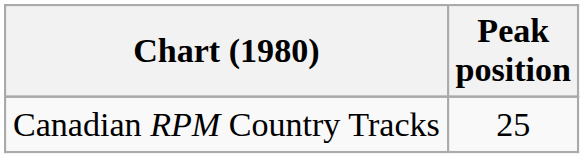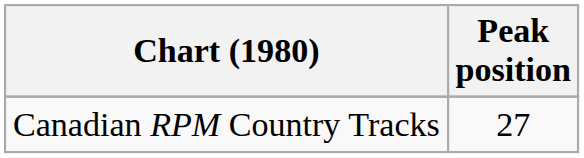Canadian RPM Country Tracks | Peak position: 25 -> 27
